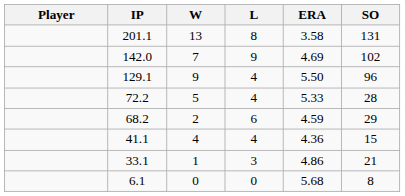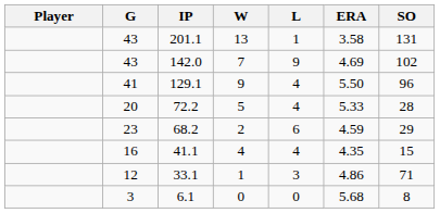+ column: G | 43 | 43 | 41 | 20 | 23 | 16 | 12 | 3
201.1 | L: 8 -> 1
41.1 | ERA: 4.36 -> 4.35
33.1 | SO: 21 -> 71
